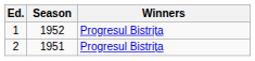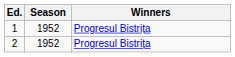2 | Season: 1951 -> 1952
